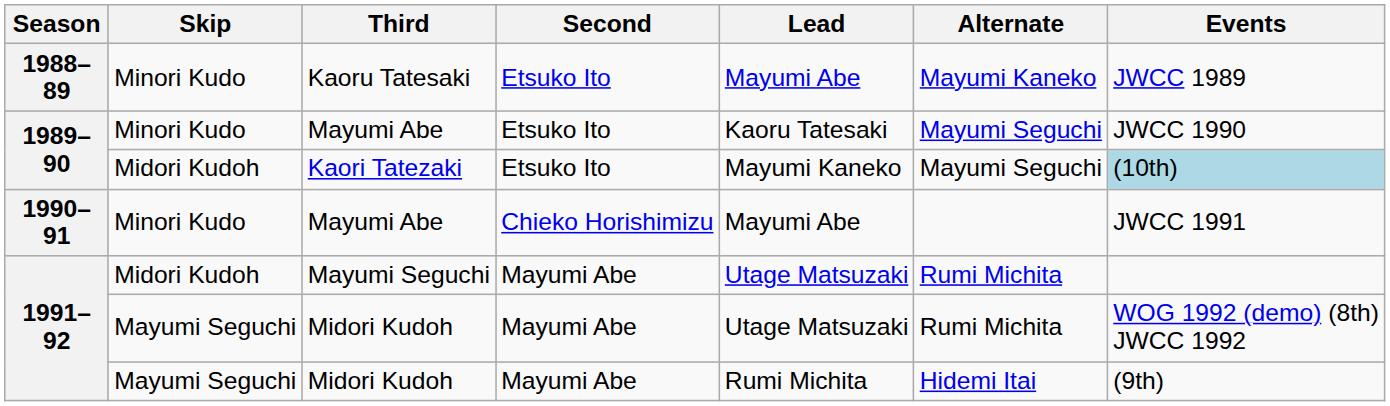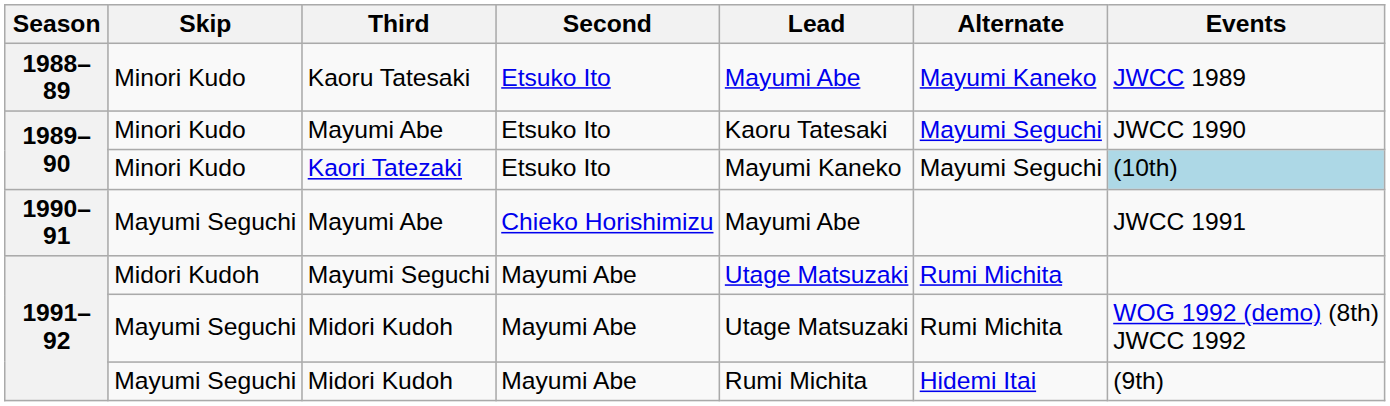Kaori Tatezaki | Skip: Midori Kudoh -> Minori Kudo
1990–91 / Mayumi Abe | Skip: Minori Kudo -> Mayumi Seguchi
